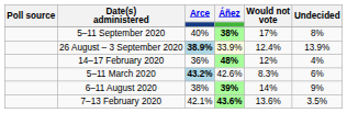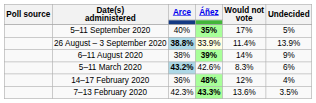5–11 September 2020 | Áñez: 38% -> 35%
5–11 September 2020 | Undecided: 8% -> 5%
26 August – 3 September 2020 | Arce: 38.9% -> 38.8%
26 August – 3 September 2020 | Would not vote: 12.4% -> 11.4%
rows swapped: 6–11 August 2020 <-> 14–17 February 2020
7–13 February 2020 | Arce: 42.1% -> 42.3%
7–13 February 2020 | Áñez: 43.6% -> 43.3%
